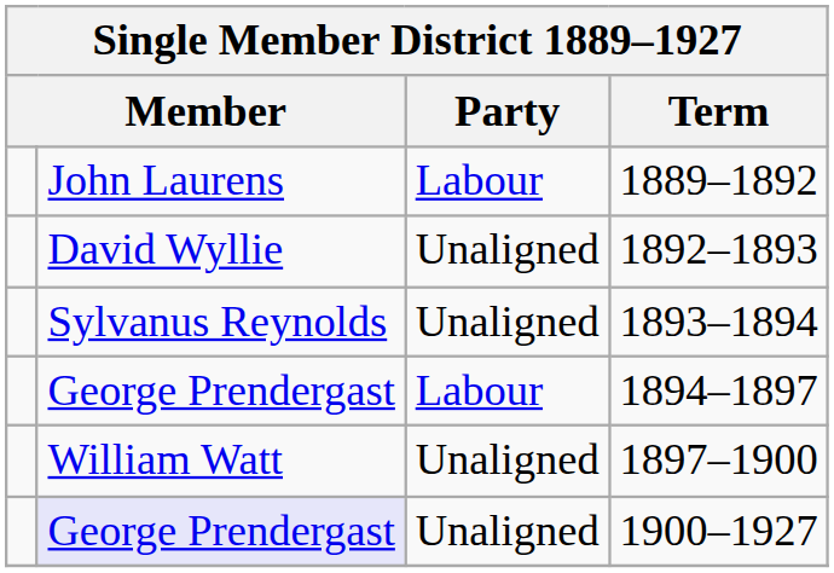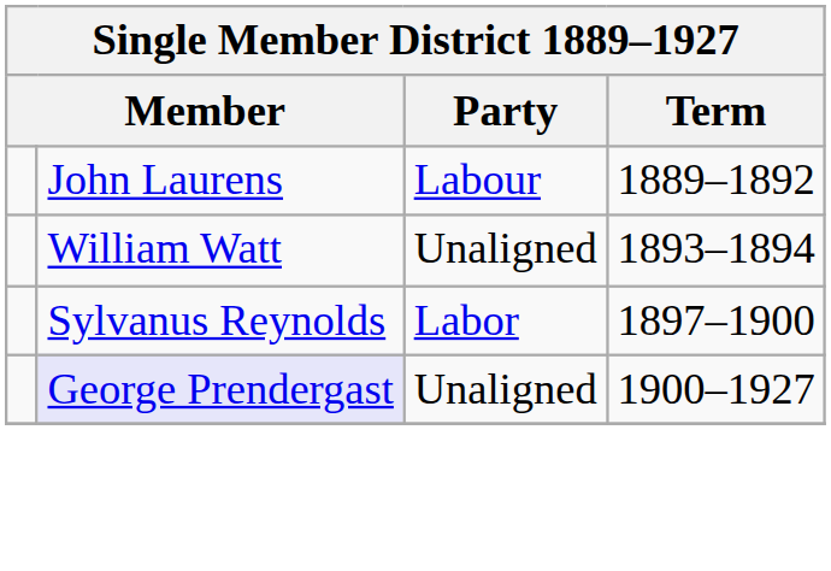- row: David Wyllie | Unaligned | 1892–1893
1893–1894 | column 2: Sylvanus Reynolds -> William Watt
- row: George Prendergast | Labour | 1894–1897
1897–1900 | column 2: William Watt -> Sylvanus Reynolds
1897–1900 | Party: Unaligned -> Labor
